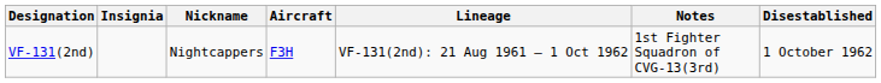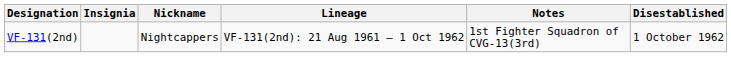- column: Aircraft | F3H
